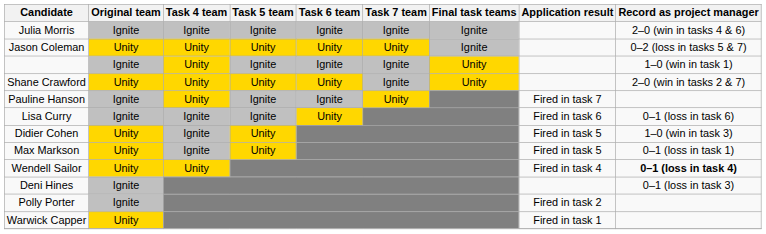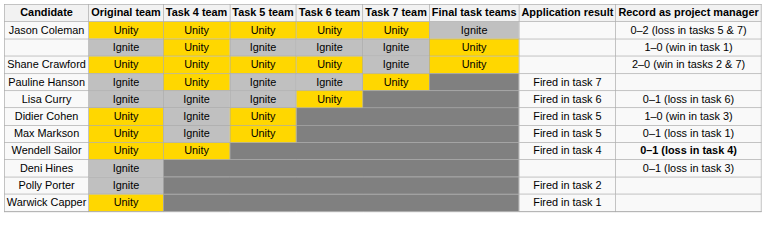- row: Julia Morris | Ignite | Ignite | Ignite | Ignite | Ignite | Ignite | 2–0 (win in tasks 4 & 6)
